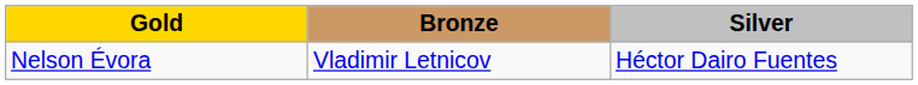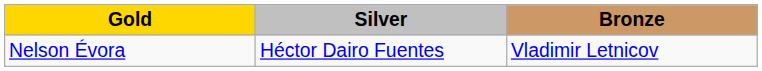columns swapped: Silver <-> Bronze
